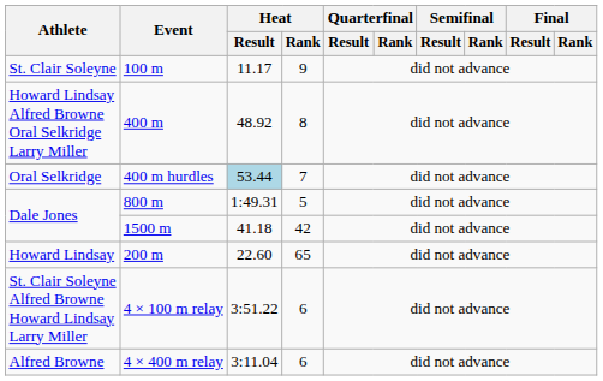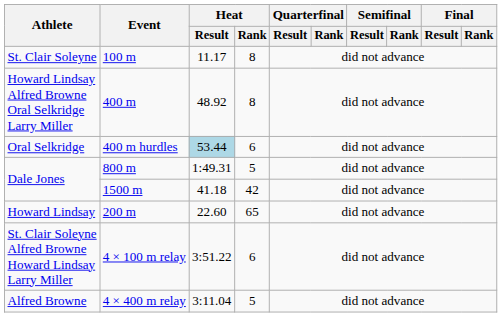100 m | Heat / Rank: 9 -> 8
400 m hurdles | Heat / Rank: 7 -> 6
4 × 400 m relay | Heat / Rank: 6 -> 5
